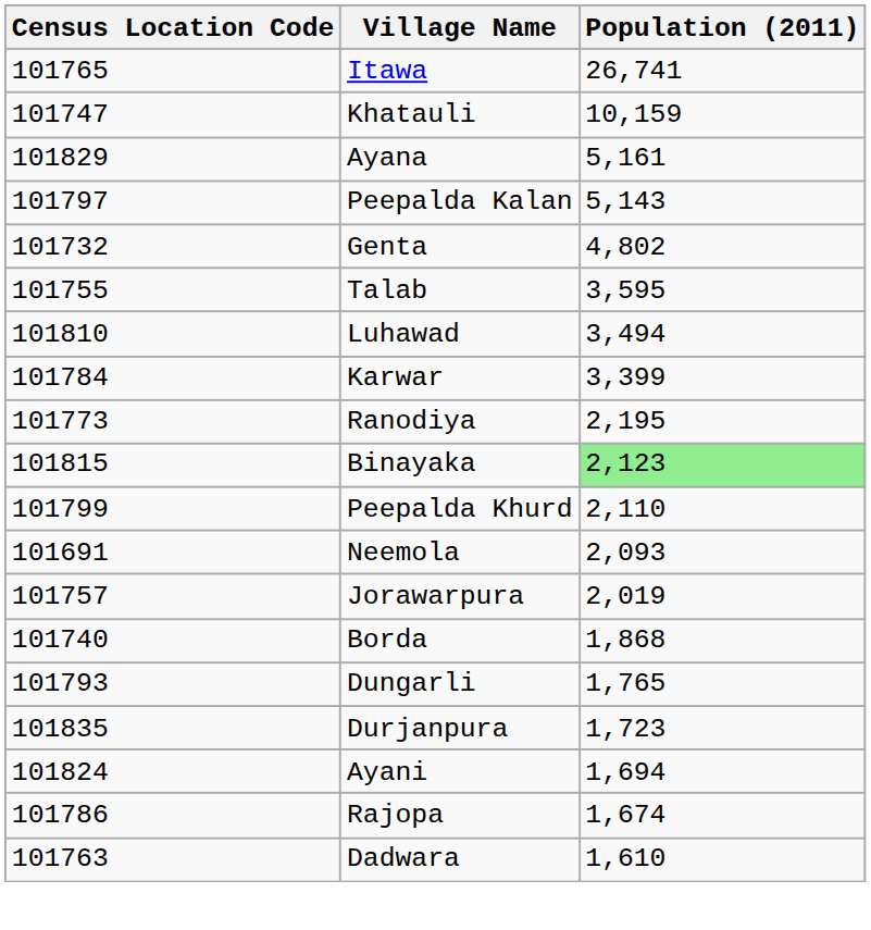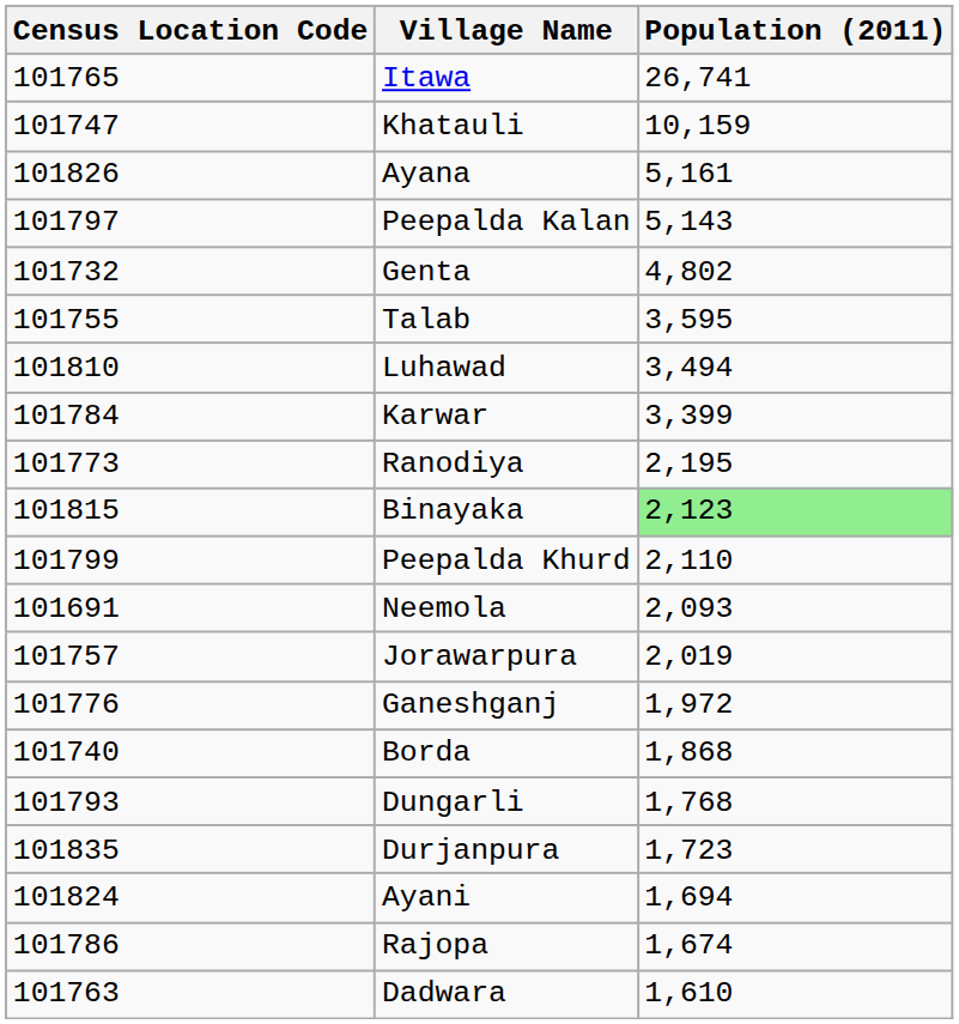Ayana | Census Location Code: 101829 -> 101826
+ row: 101776 | Ganeshganj | 1,972
Dungarli | Population (2011): 1,765 -> 1,768
